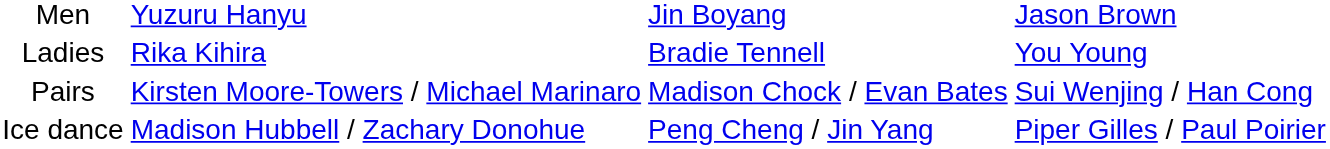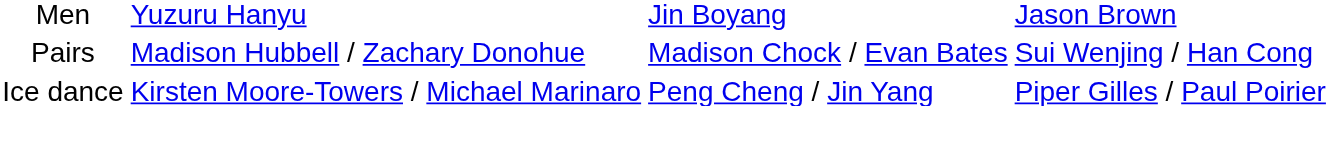- row: Ladies | Rika Kihira | Bradie Tennell | You Young
Pairs | column 2: Kirsten Moore-Towers / Michael Marinaro -> Madison Hubbell / Zachary Donohue
Ice dance | column 2: Madison Hubbell / Zachary Donohue -> Kirsten Moore-Towers / Michael Marinaro
